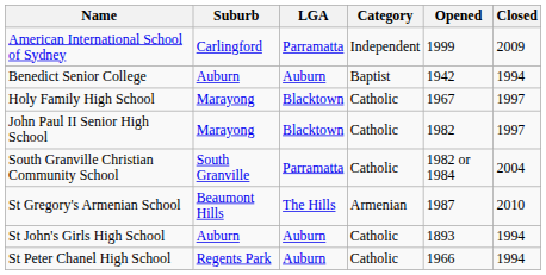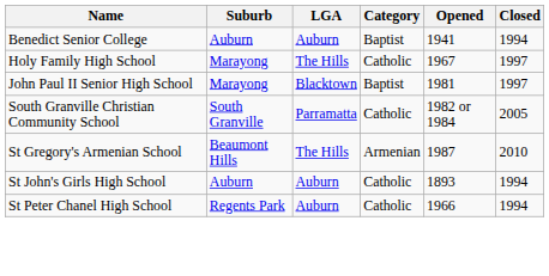- row: American International School of Sydney | Carlingford | Parramatta | Independent | 1999 | 2009
Benedict Senior College | Opened: 1942 -> 1941
Holy Family High School | LGA: Blacktown -> The Hills
John Paul II Senior High School | Category: Catholic -> Baptist
John Paul II Senior High School | Opened: 1982 -> 1981
South Granville Christian Community School | Closed: 2004 -> 2005
